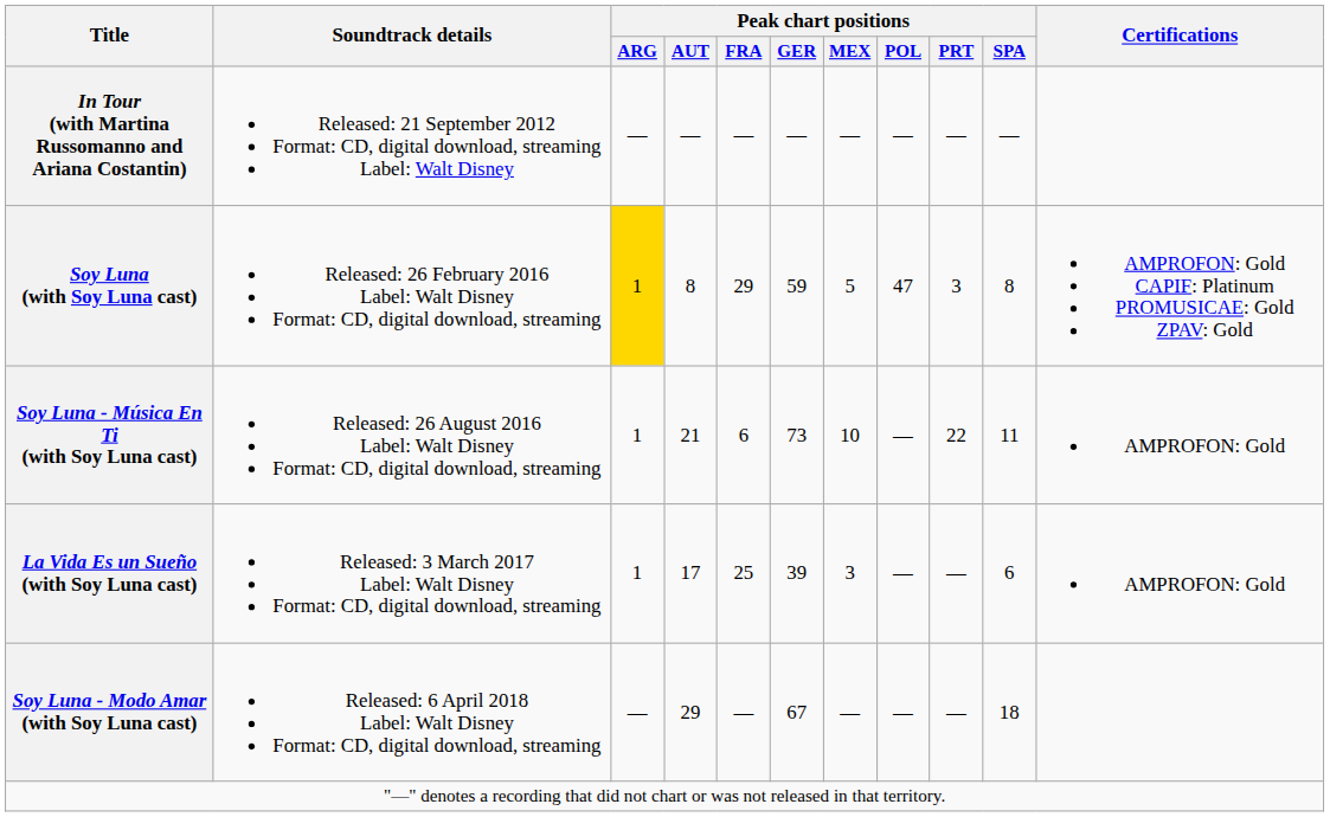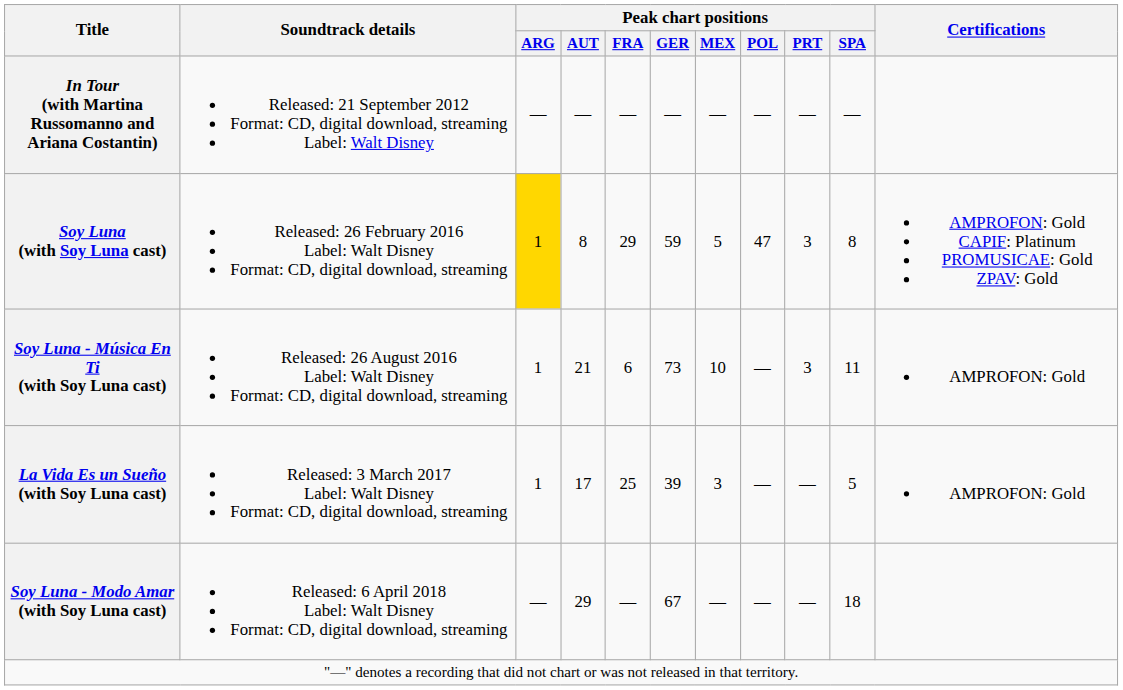Soy Luna - Música En Ti (with Soy Luna cast) | Peak chart positions / PRT: 22 -> 3
La Vida Es un Sueño (with Soy Luna cast) | Peak chart positions / SPA: 6 -> 5
